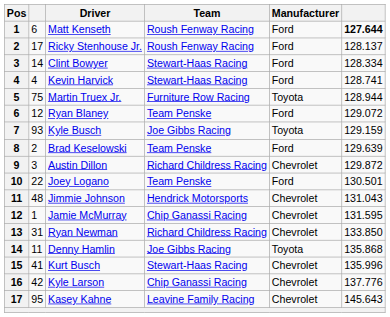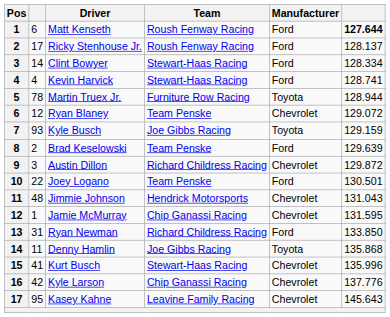Martin Truex Jr. | column 2: 75 -> 78
Ryan Blaney | Manufacturer: Ford -> Chevrolet
Ryan Newman | Manufacturer: Chevrolet -> Ford
